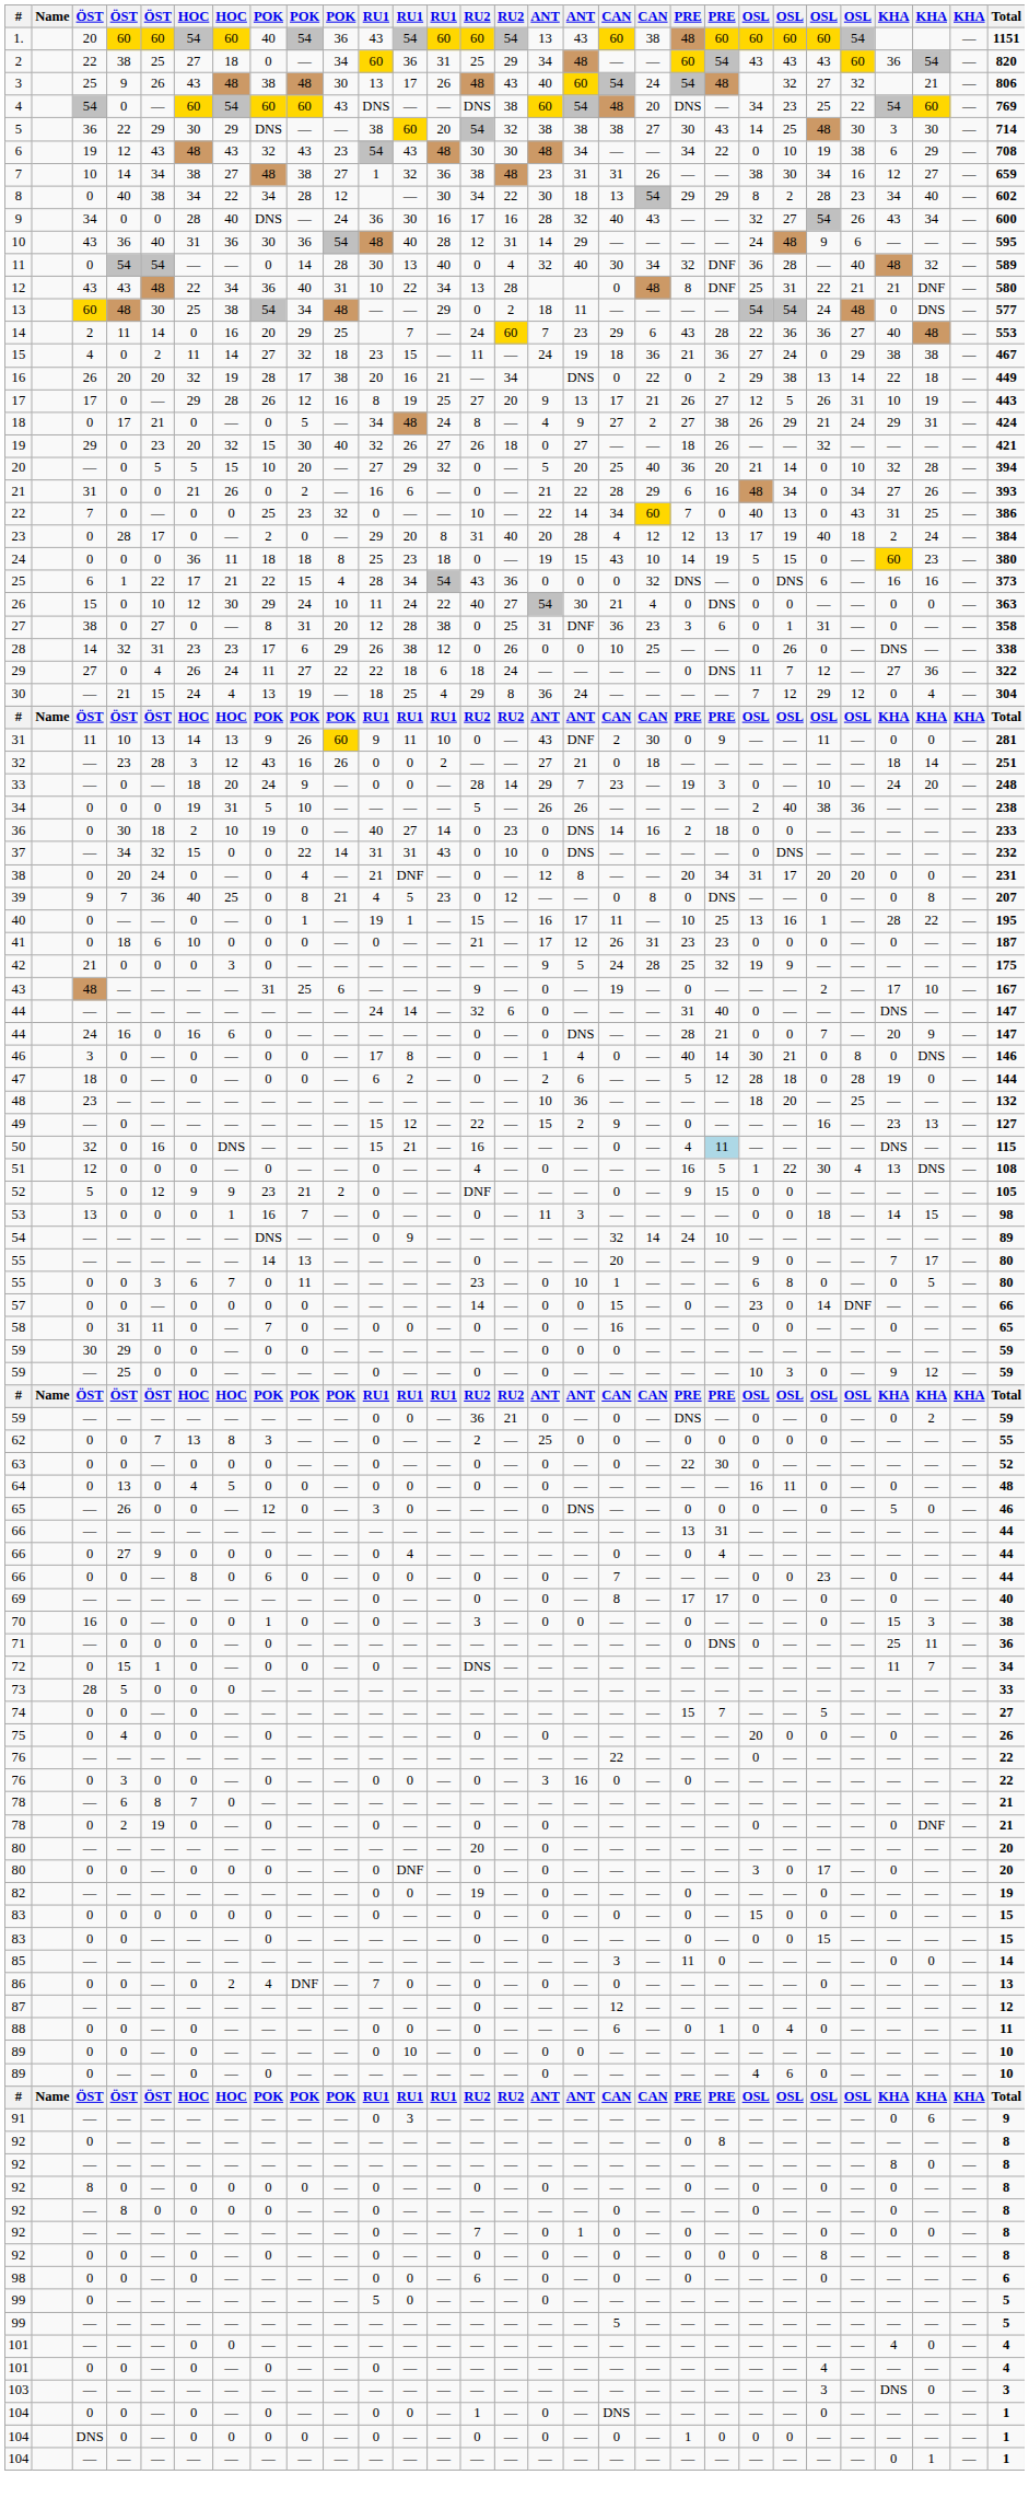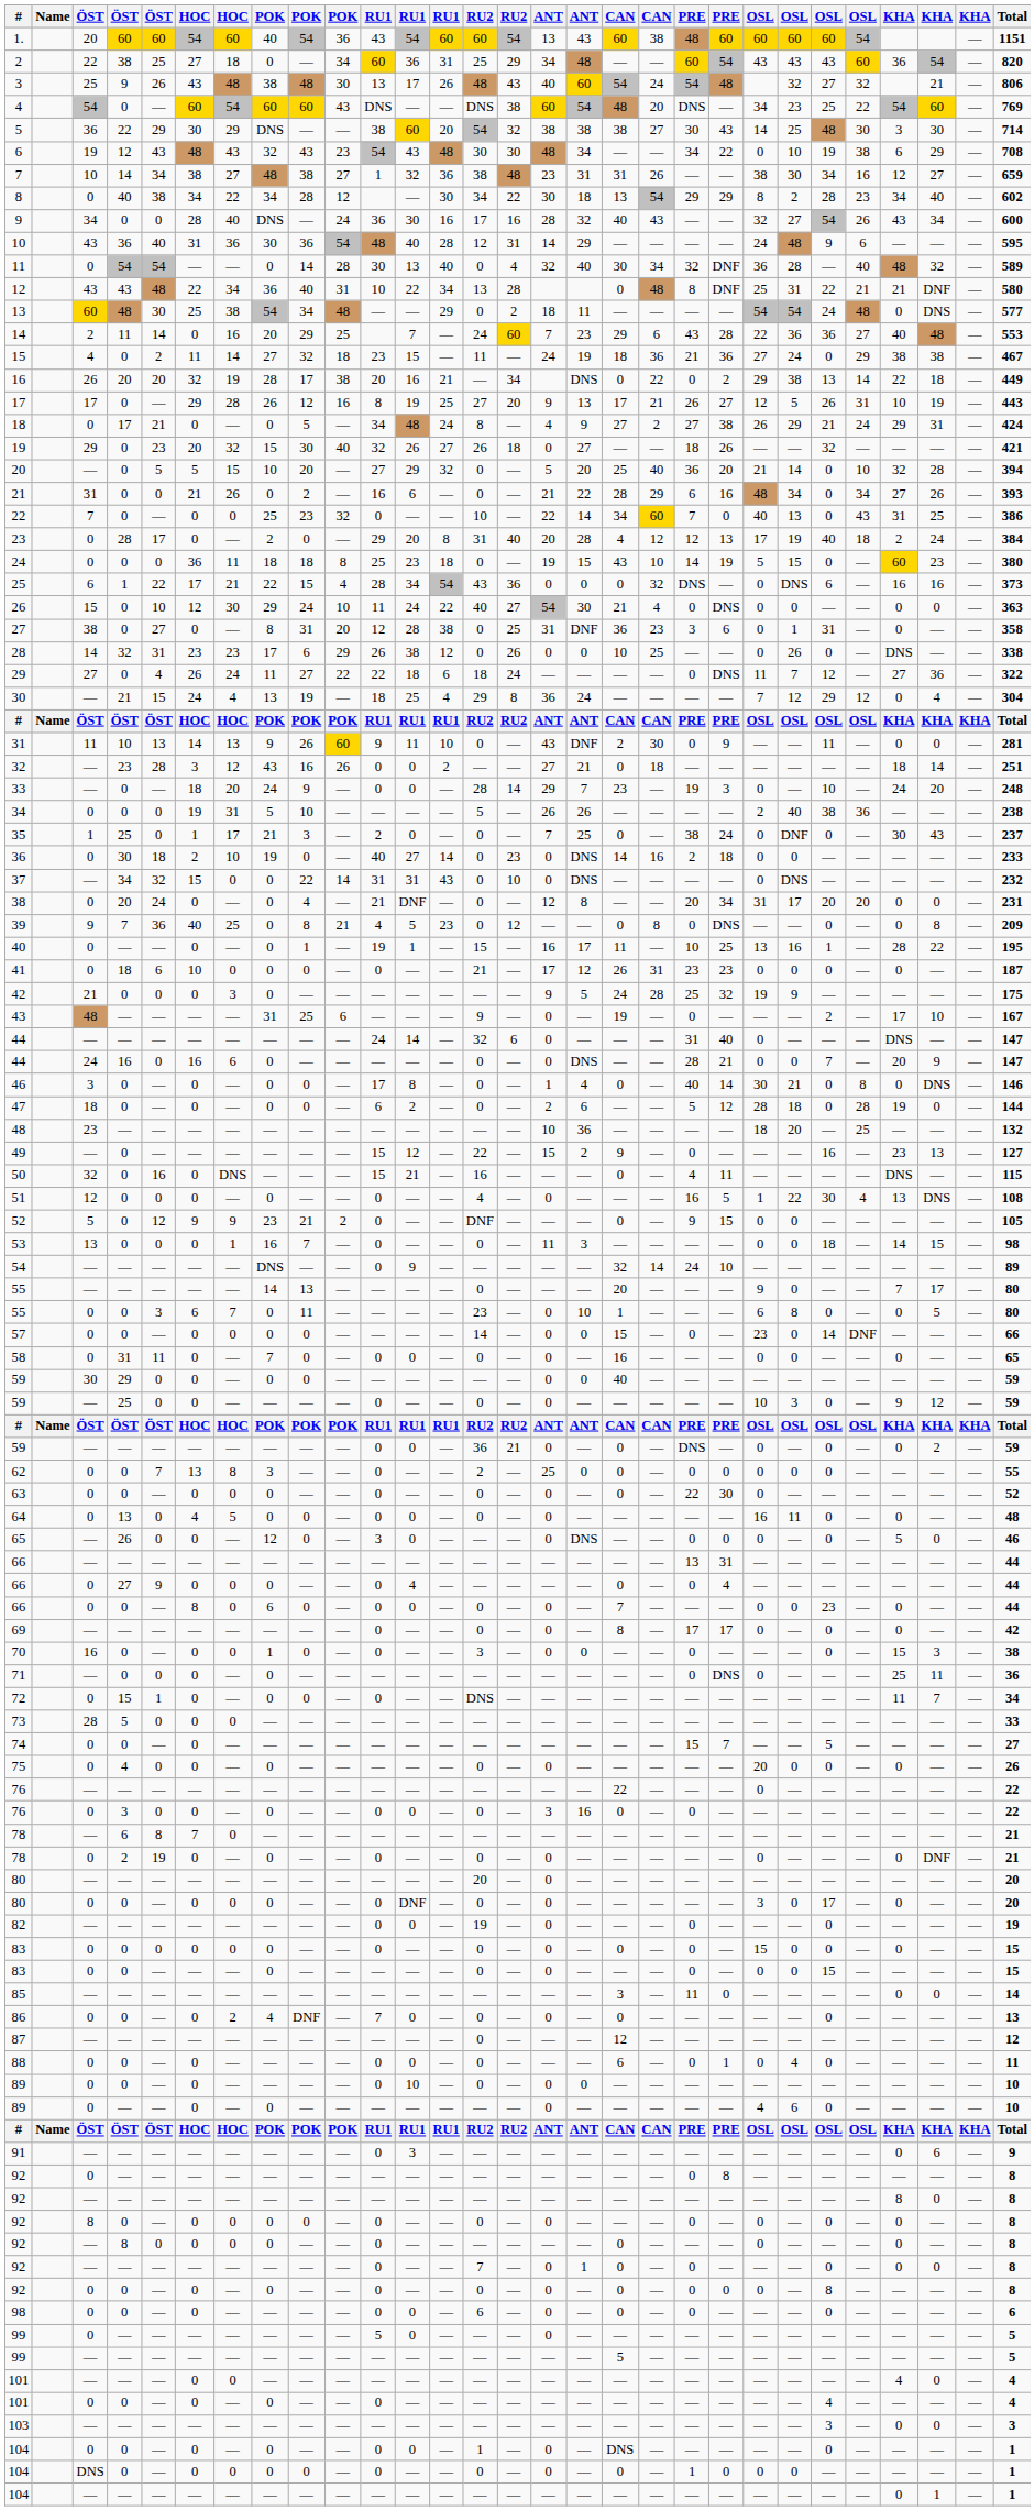+ row: 35 | 1 | 25 | 0 | 1 | 17 | 21 | 3 | — | 2 | 0 | — | 0 | — | 7 | 25 | 0 | — | 38 | 24 | 0 | DNF | 0 | — | 30 | 43 | — | 237
39 | Total: 207 -> 209
50 | column 21: lightblue background -> no background
59 / 29 | column 18: 0 -> 40
69 | Total: 40 -> 42
103 | column 26: DNS -> 0
